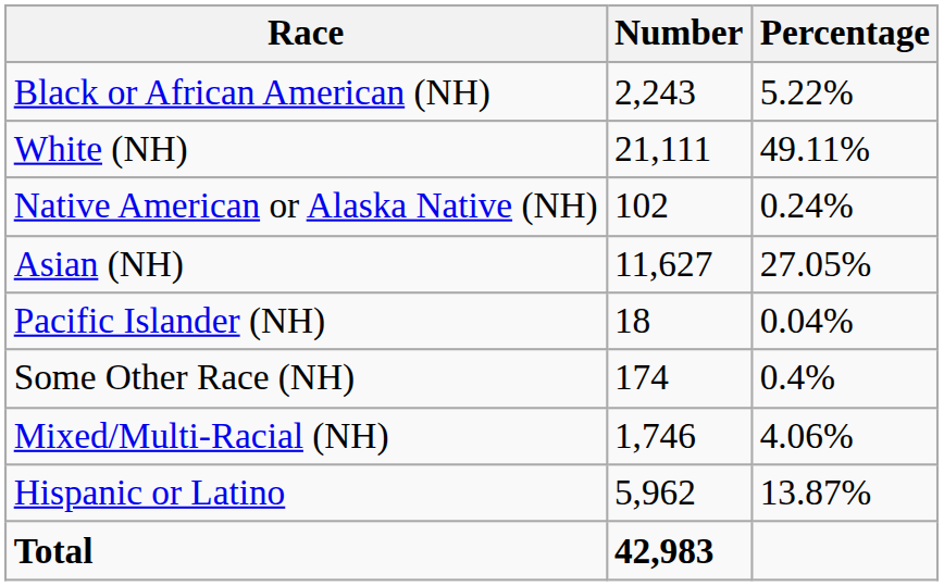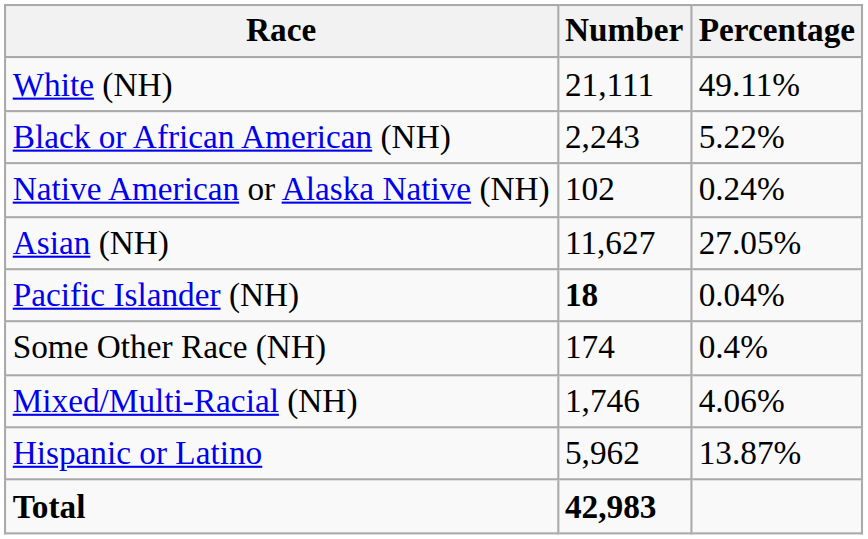rows swapped: White (NH) <-> Black or African American (NH)
Pacific Islander (NH) | Number: normal -> bold
